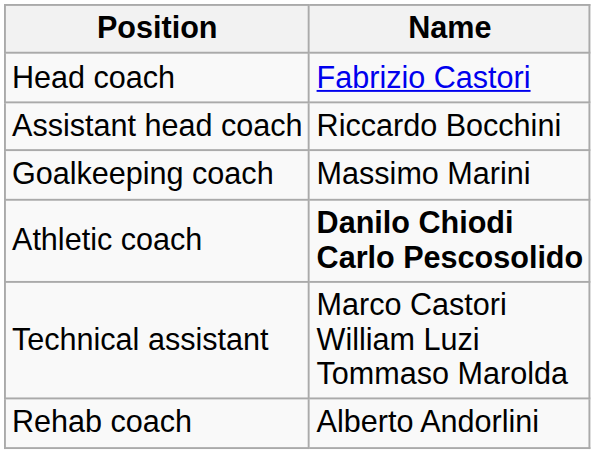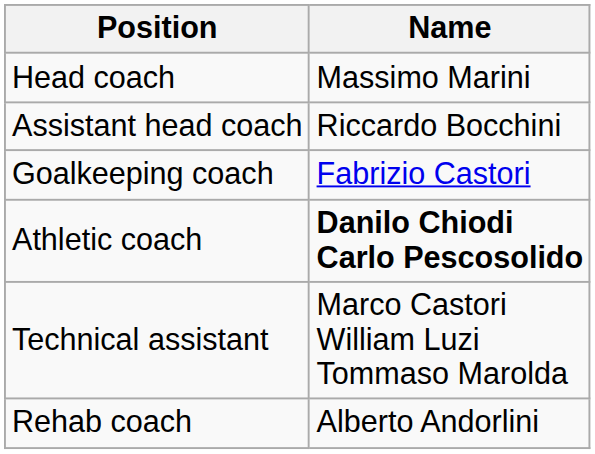Head coach | Name: Fabrizio Castori -> Massimo Marini
Goalkeeping coach | Name: Massimo Marini -> Fabrizio Castori
